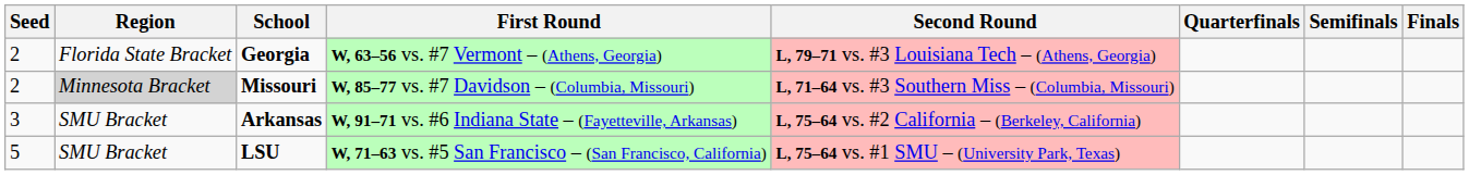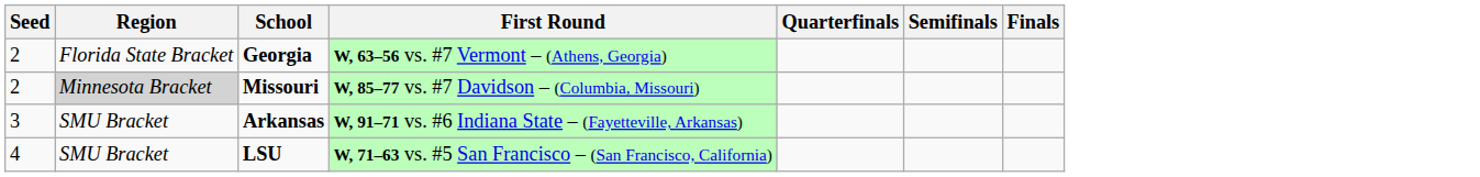- column: Second Round | L, 79–71 vs. #3 Louisiana Tech – (Athens, Georgia) | L, 71–64 vs. #3 Southern Miss – (Columbia, Missouri) | L, 75–64 vs. #2 California – (Berkeley, California) | L, 75–64 vs. #1 SMU – (University Park, Texas)
LSU | Seed: 5 -> 4
